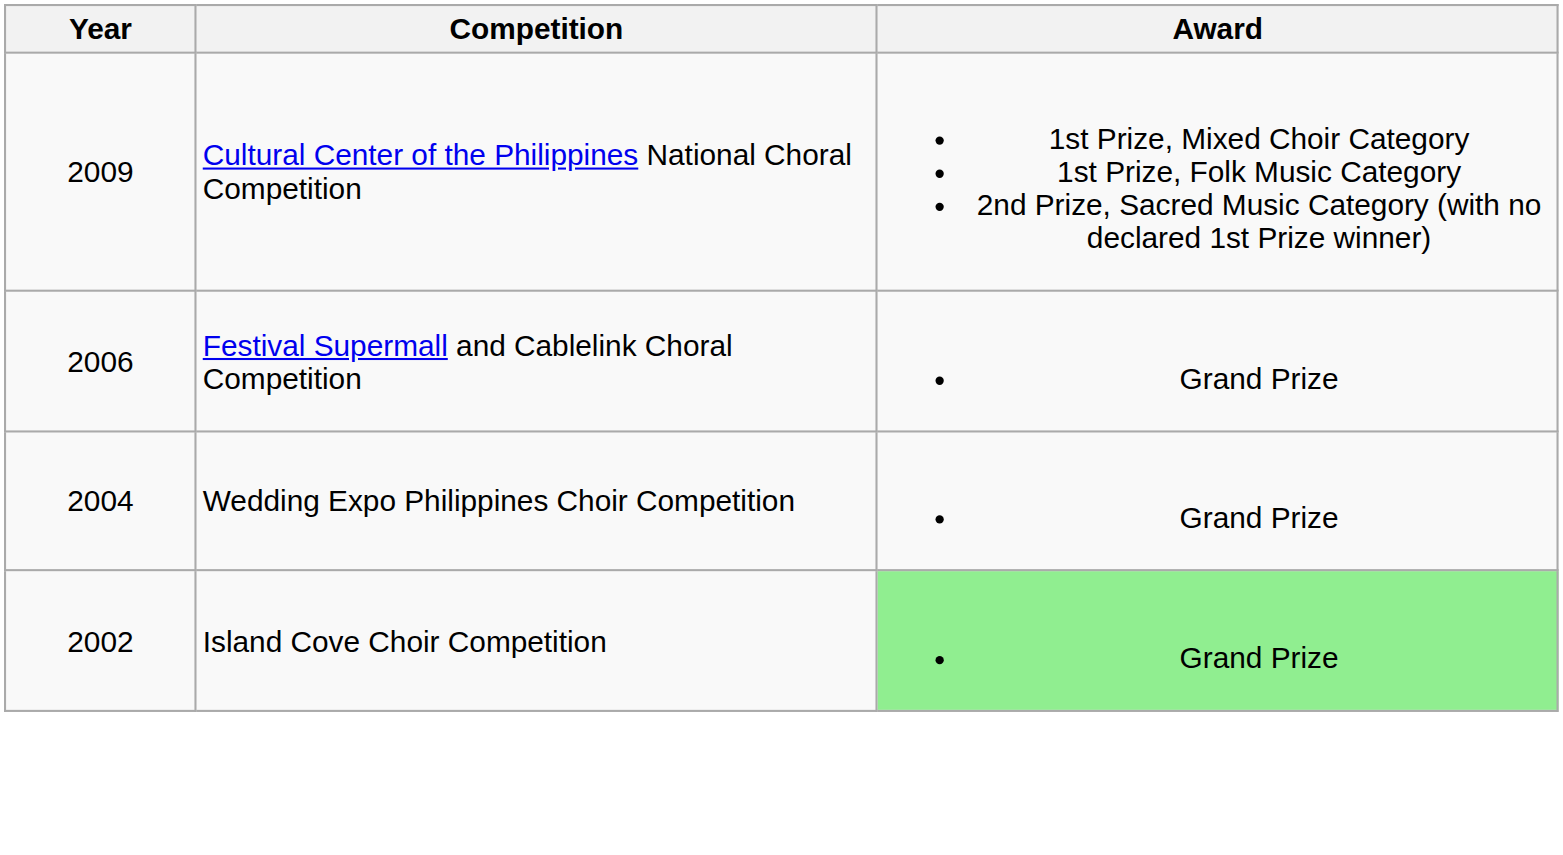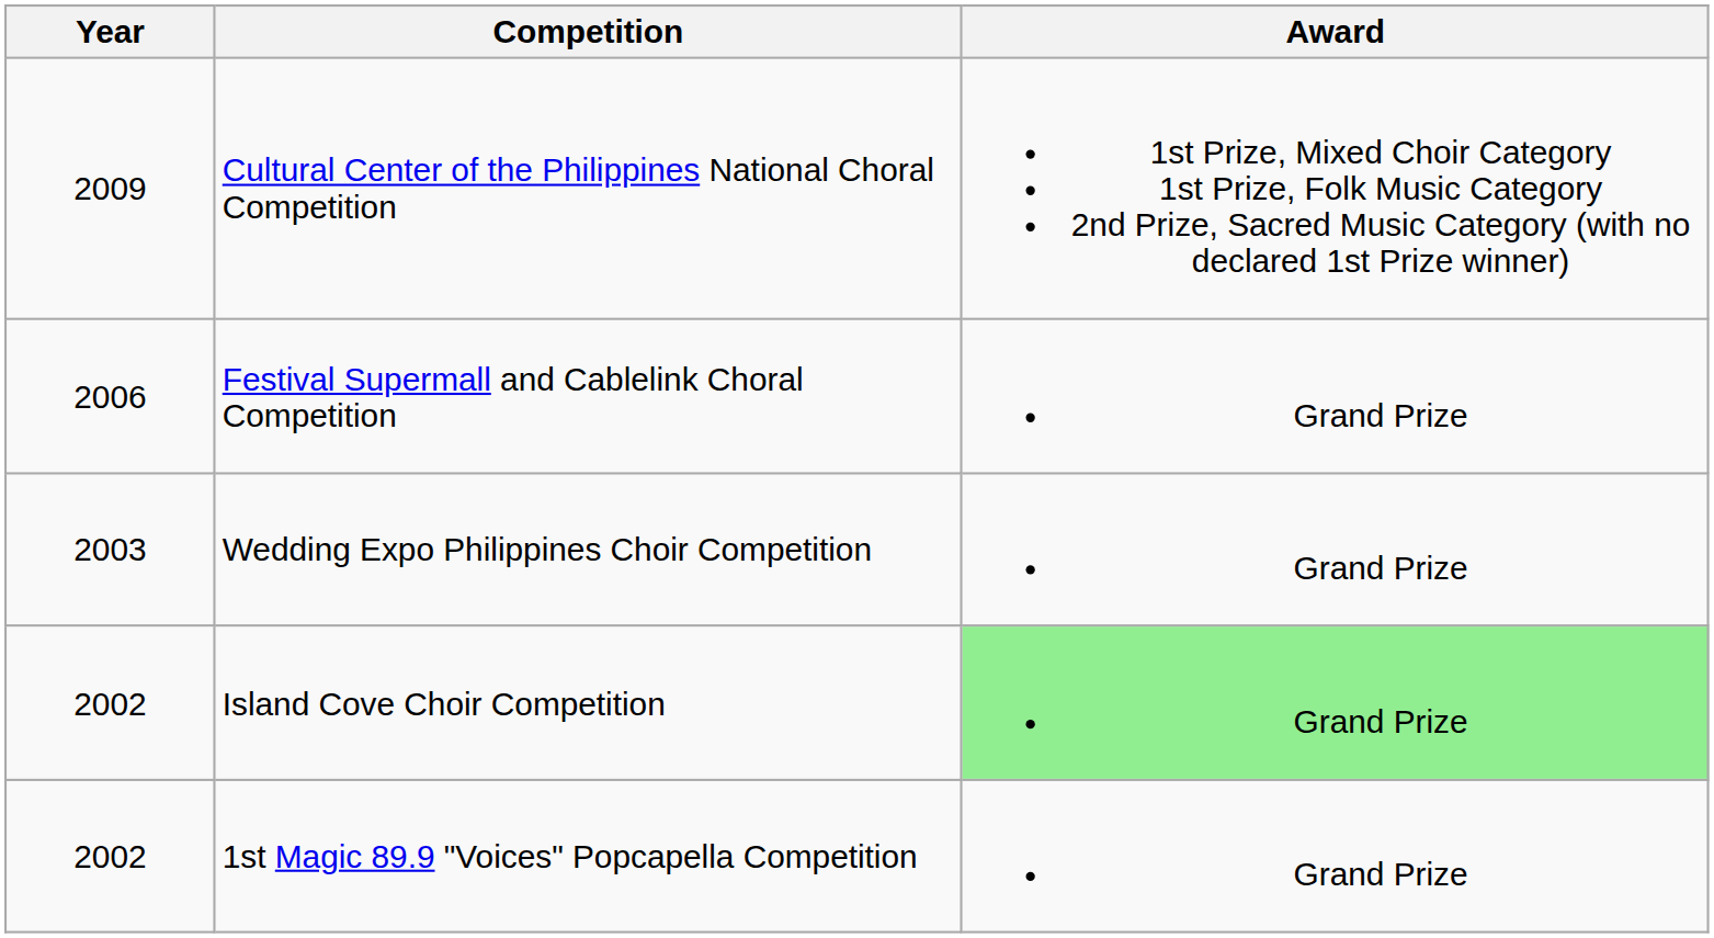Wedding Expo Philippines Choir Competition | Year: 2004 -> 2003
+ row: 2002 | 1st Magic 89.9 "Voices" Popcapella Competition | Grand Prize
